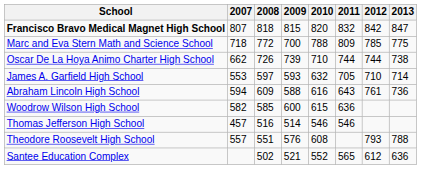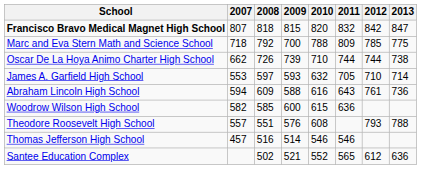Marc and Eva Stern Math and Science School | 2008: 772 -> 792
rows swapped: Theodore Roosevelt High School <-> Thomas Jefferson High School
